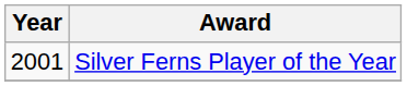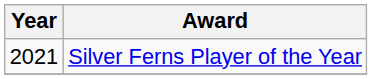Silver Ferns Player of the Year | Year: 2001 -> 2021
